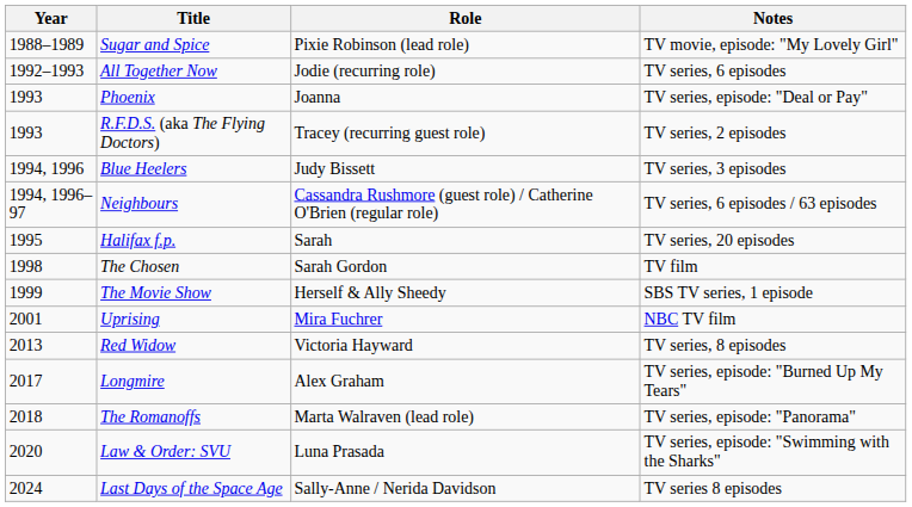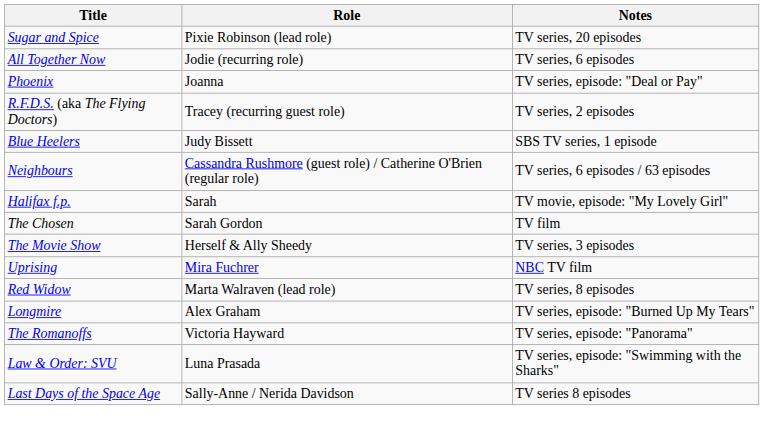- column: Year | 1988–1989 | 1992–1993 | 1993 | 1993 | 1994, 1996 | 1994, 1996–97 | 1995 | 1998 | 1999 | 2001 | 2013 | 2017 | 2018 | 2020 | 2024
Sugar and Spice | Notes: TV movie, episode: "My Lovely Girl" -> TV series, 20 episodes
Blue Heelers | Notes: TV series, 3 episodes -> SBS TV series, 1 episode
Halifax f.p. | Notes: TV series, 20 episodes -> TV movie, episode: "My Lovely Girl"
The Movie Show | Notes: SBS TV series, 1 episode -> TV series, 3 episodes
Red Widow | Role: Victoria Hayward -> Marta Walraven (lead role)
The Romanoffs | Role: Marta Walraven (lead role) -> Victoria Hayward
